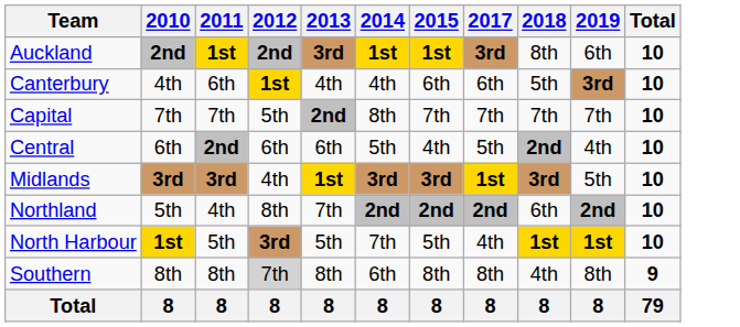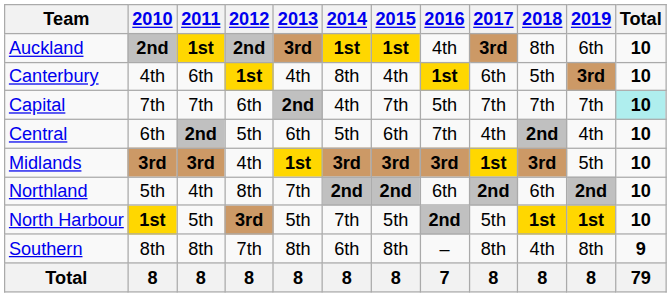+ column: 2016 | 4th | 1st | 5th | 7th | 3rd | 6th | 2nd | – | 7
Canterbury | 2014: 4th -> 8th
Canterbury | 2015: 6th -> 4th
Capital | 2012: 5th -> 6th
Capital | 2014: 8th -> 4th
Capital | Total: no background -> paleturquoise background
Central | 2012: 6th -> 5th
Central | 2015: 4th -> 6th
Central | 2017: 5th -> 4th
North Harbour | 2017: 4th -> 5th
Southern | 2012: lightgrey background -> no background
